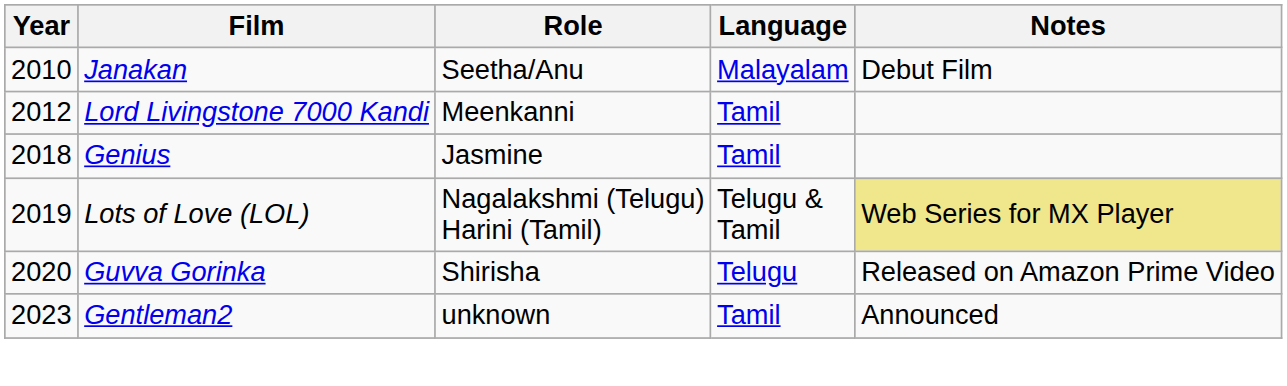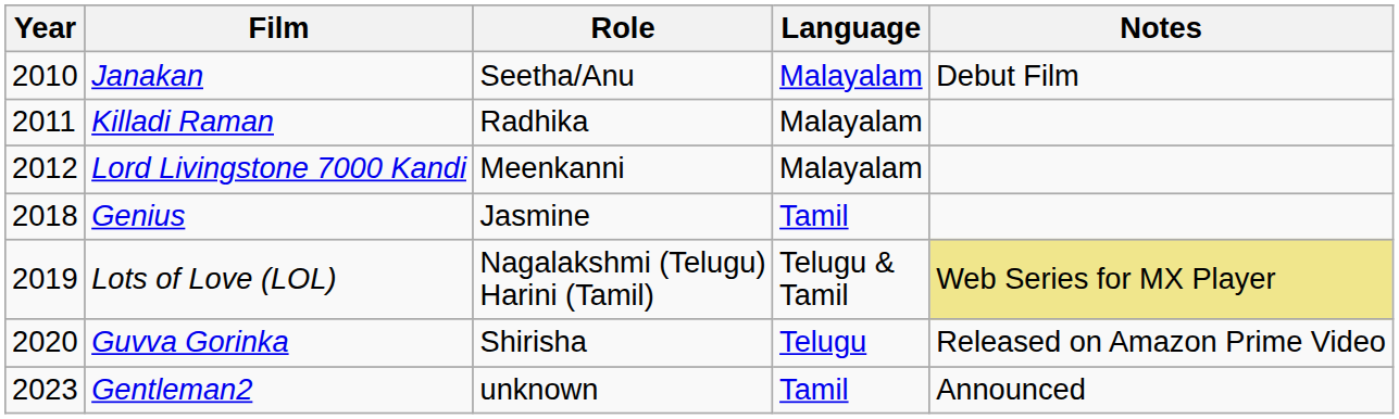+ row: 2011 | Killadi Raman | Radhika | Malayalam
Lord Livingstone 7000 Kandi | Language: Tamil -> Malayalam
